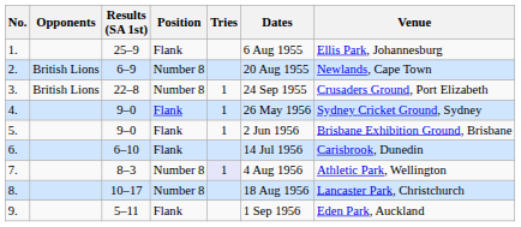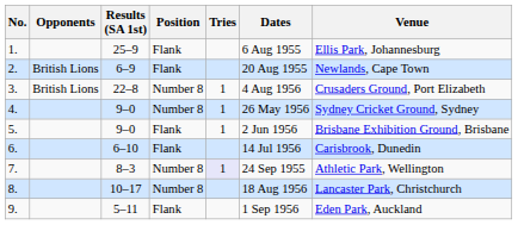2. | Position: Number 8 -> Flank
3. | Dates: 24 Sep 1955 -> 4 Aug 1956
4. | Position: Flank -> Number 8
7. | Dates: 4 Aug 1956 -> 24 Sep 1955
